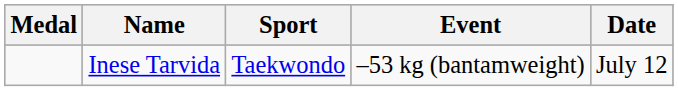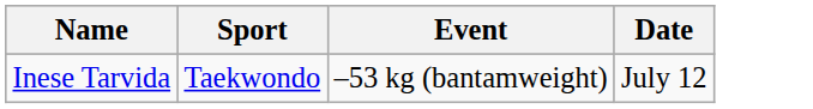- column: Medal
